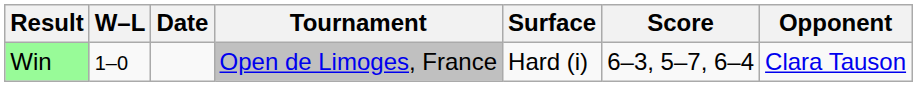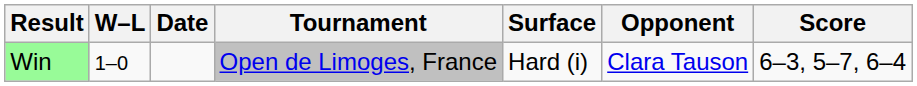columns swapped: Opponent <-> Score
